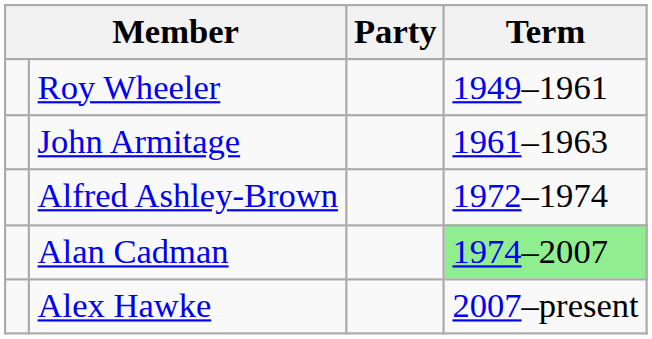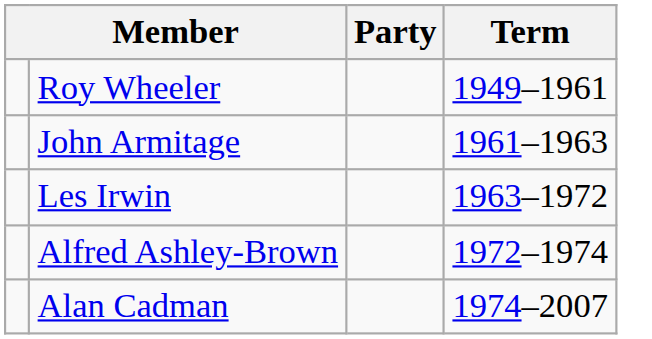+ row: Les Irwin | 1963–1972
Alan Cadman | Term: lightgreen background -> no background
- row: Alex Hawke | 2007–present
